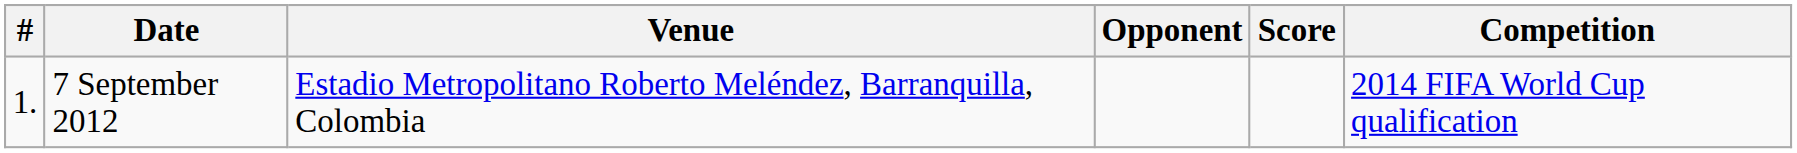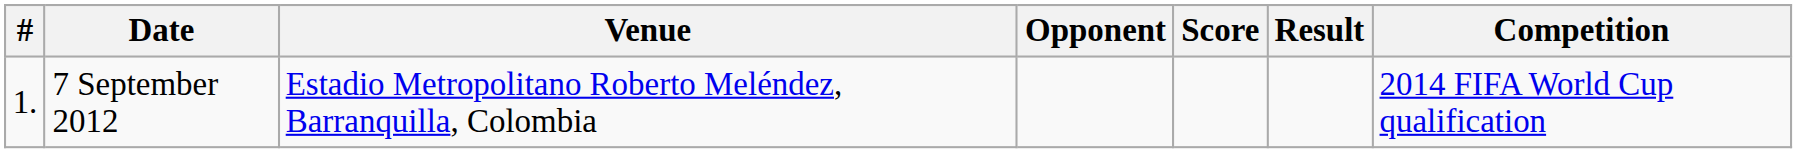+ column: Result
